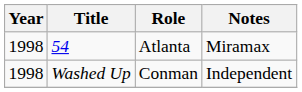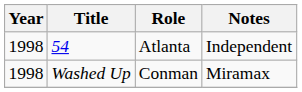54 | Notes: Miramax -> Independent
Washed Up | Notes: Independent -> Miramax
